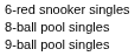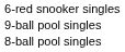rows swapped: 8-ball pool singles <-> 9-ball pool singles
